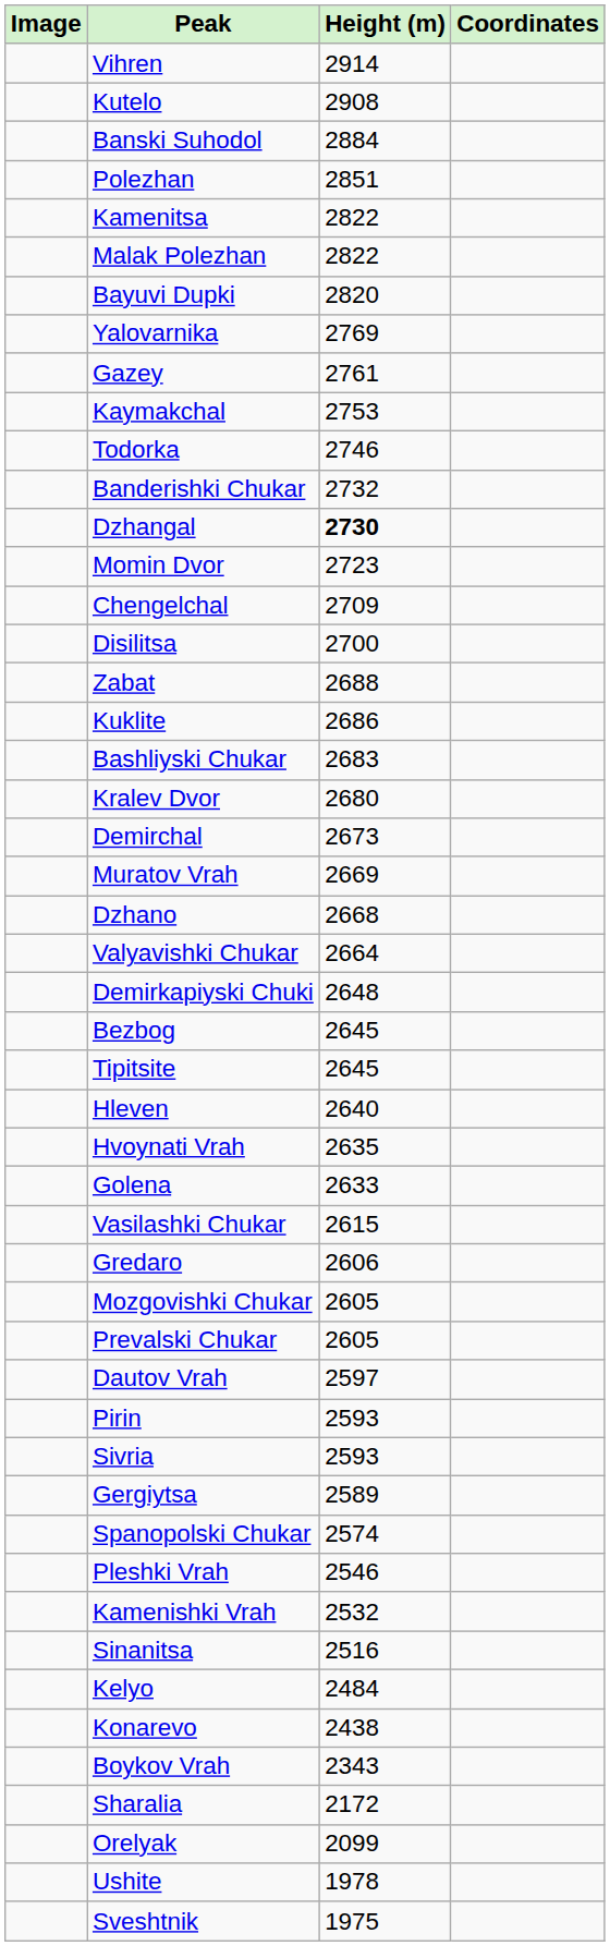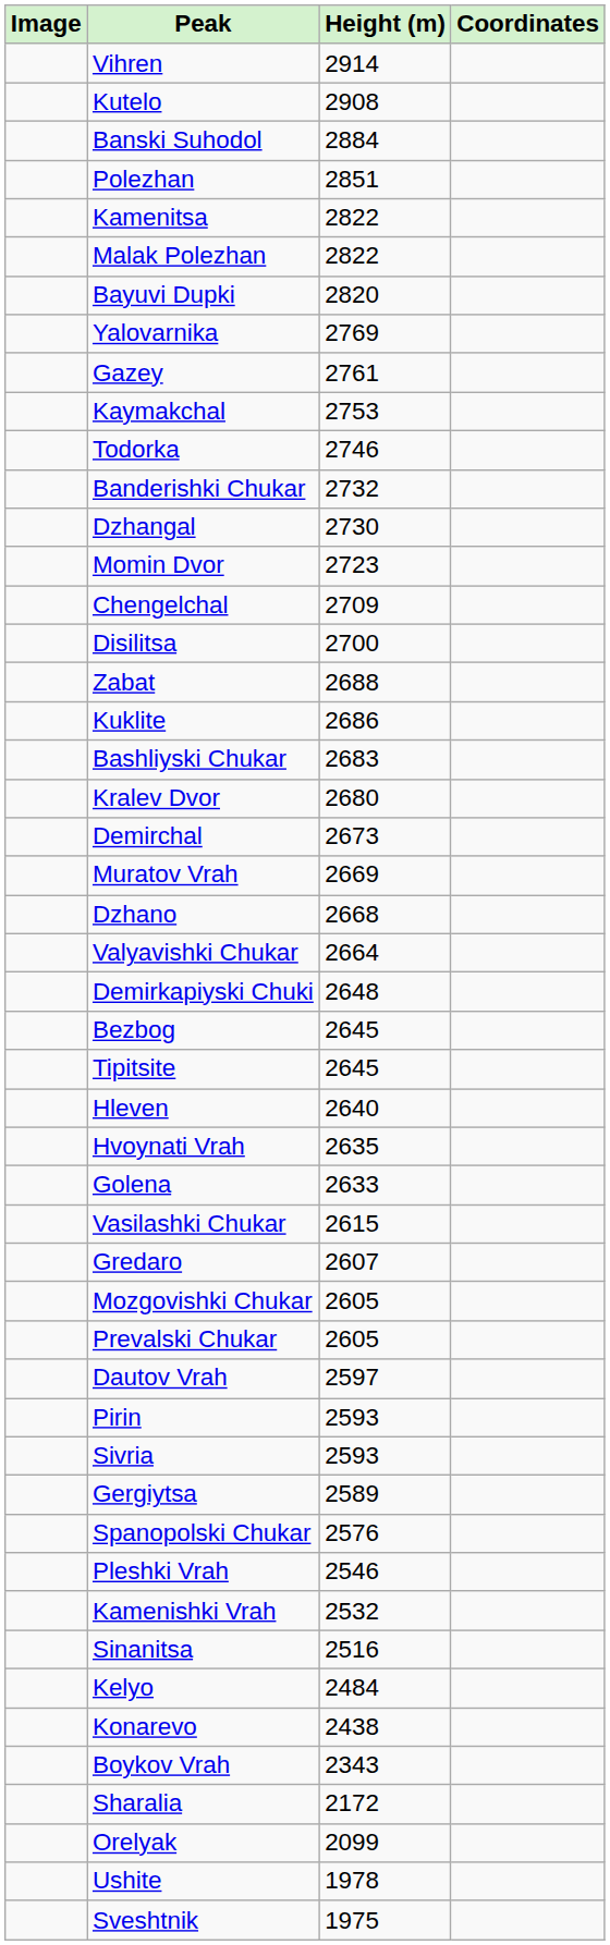Dzhangal | Height (m): bold -> normal
Gredaro | Height (m): 2606 -> 2607
Spanopolski Chukar | Height (m): 2574 -> 2576
